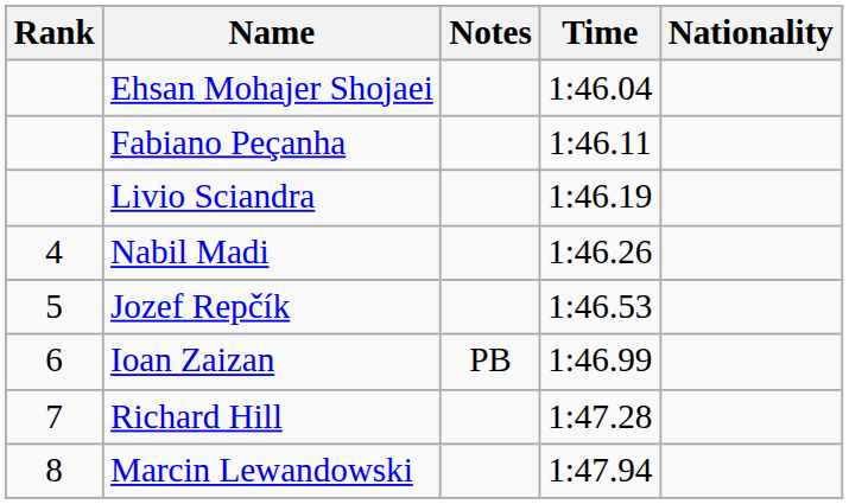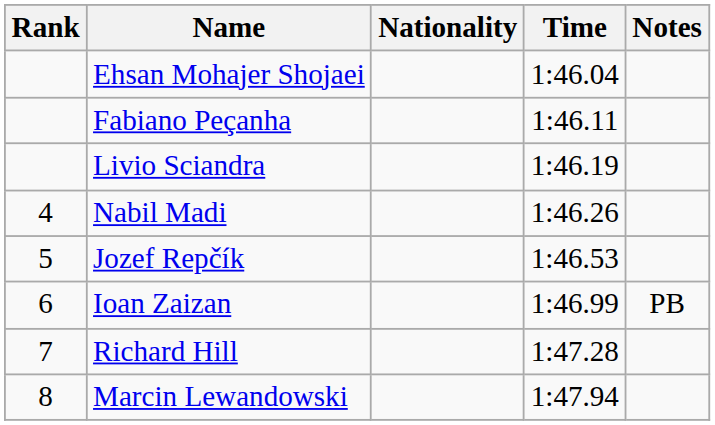columns swapped: Nationality <-> Notes
